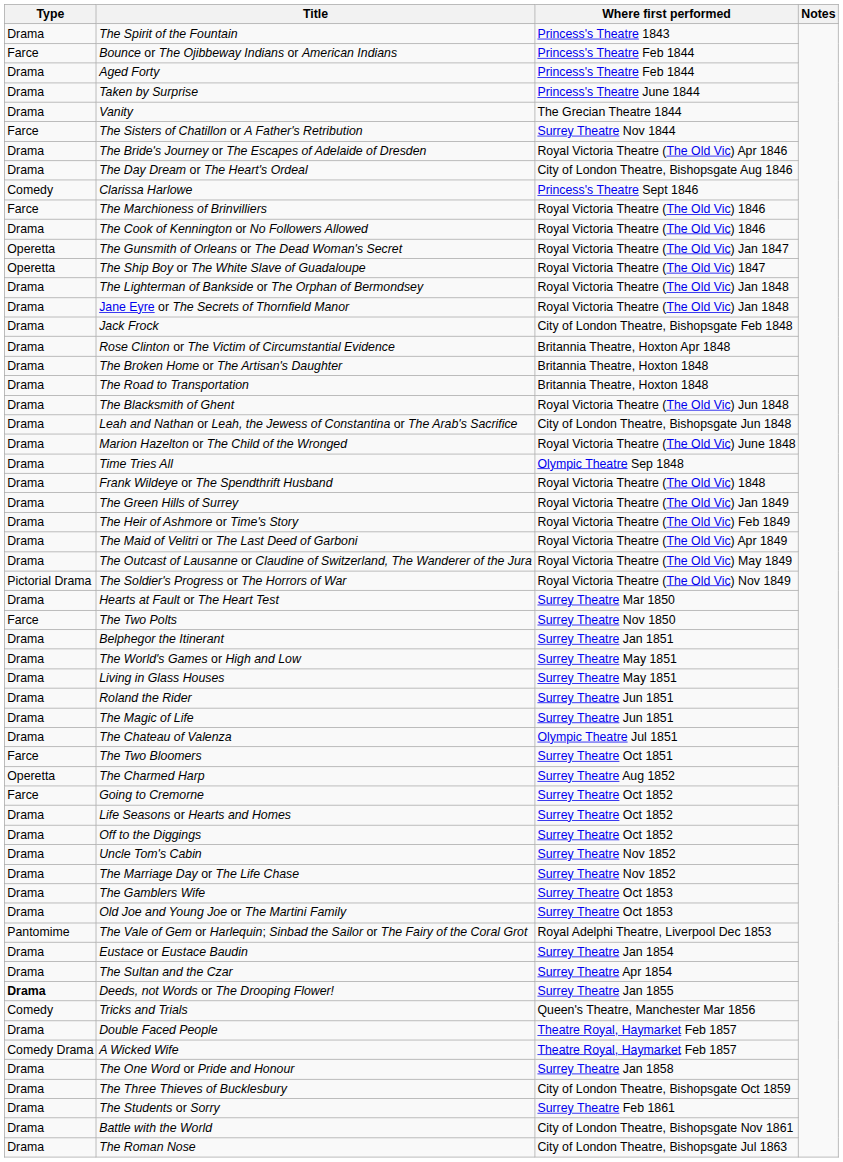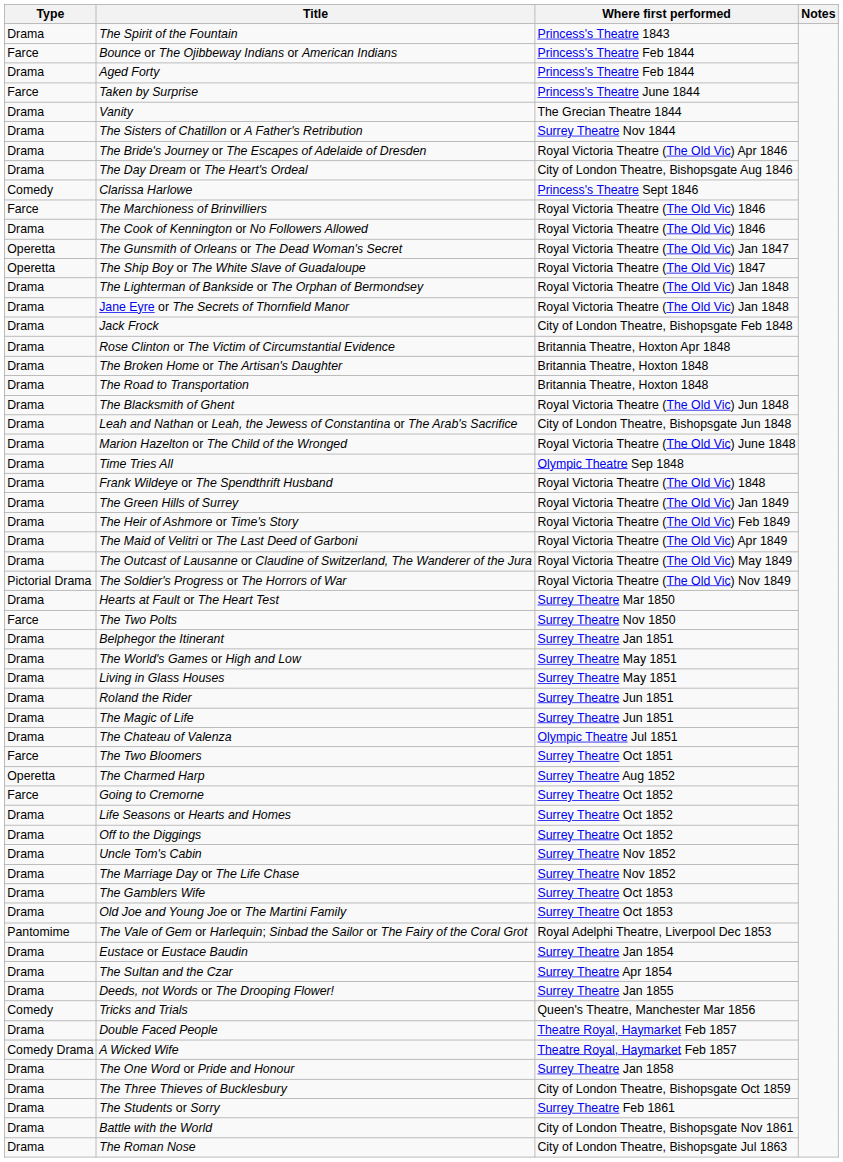Taken by Surprise | Type: Drama -> Farce
The Sisters of Chatillon or A Father's Retribution | Type: Farce -> Drama
Deeds, not Words or The Drooping Flower! | Type: bold -> normal
